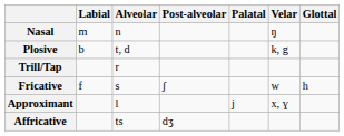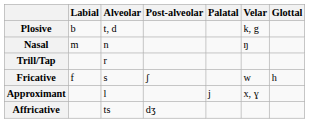rows swapped: Plosive <-> Nasal
